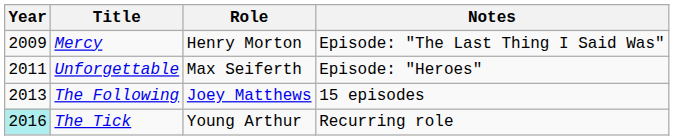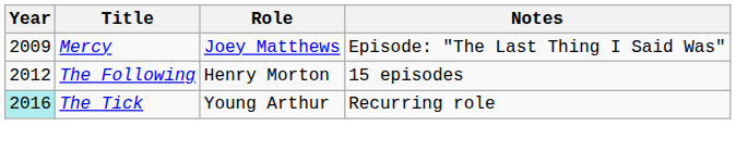Mercy | Role: Henry Morton -> Joey Matthews
- row: 2011 | Unforgettable | Max Seiferth | Episode: "Heroes"
The Following | Year: 2013 -> 2012
The Following | Role: Joey Matthews -> Henry Morton
